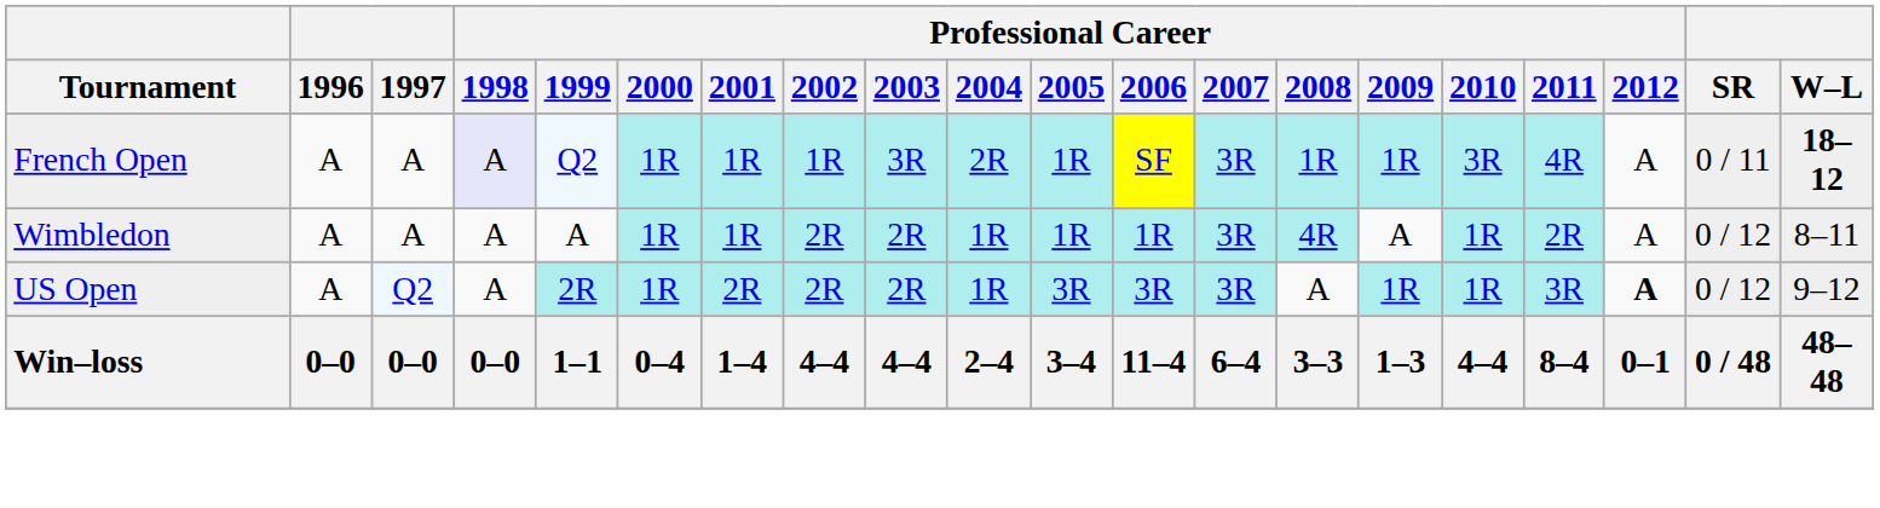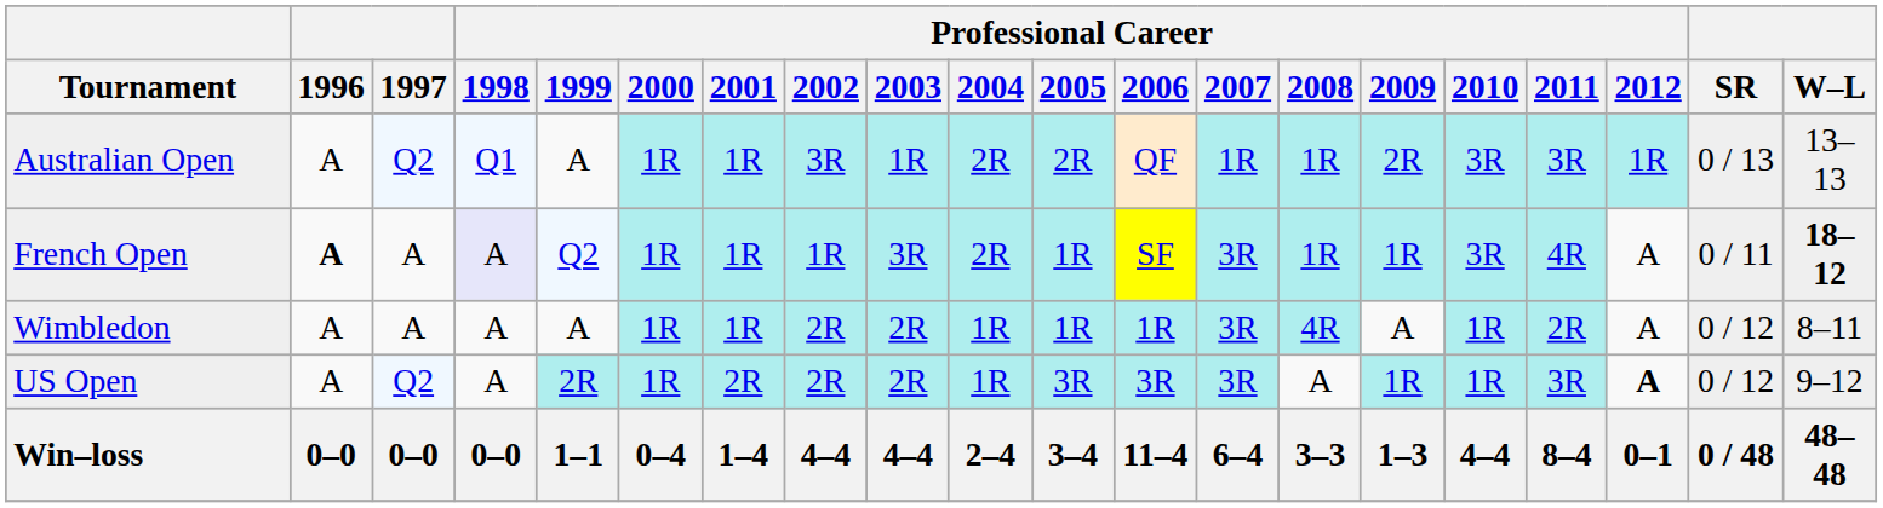+ row: Australian Open | A | Q2 | Q1 | A | 1R | 1R | 3R | 1R | 2R | 2R | QF | 1R | 1R | 2R | 3R | 3R | 1R | 0 / 13 | 13–13
French Open | 1996: normal -> bold
